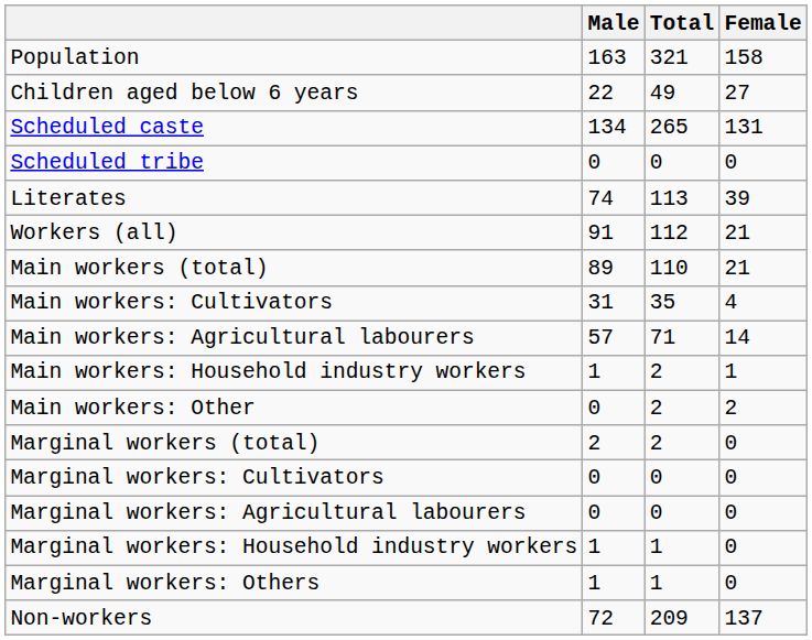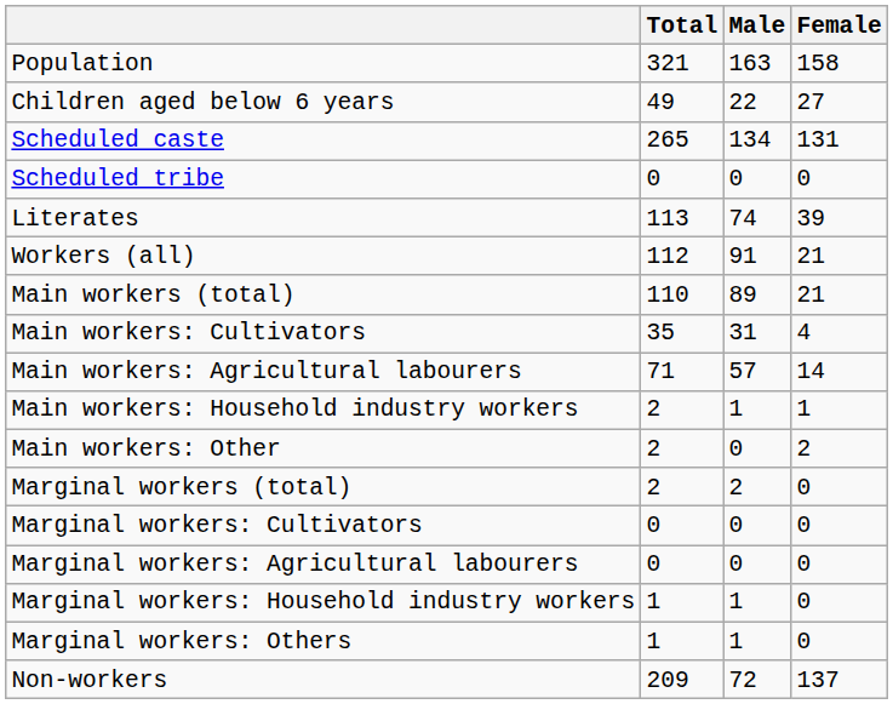columns swapped: Total <-> Male
